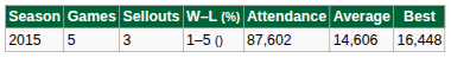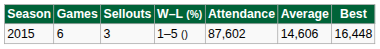2015 | Games: 5 -> 6
